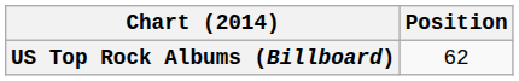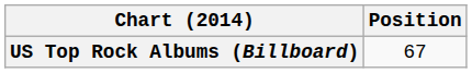US Top Rock Albums (Billboard) | Position: 62 -> 67
